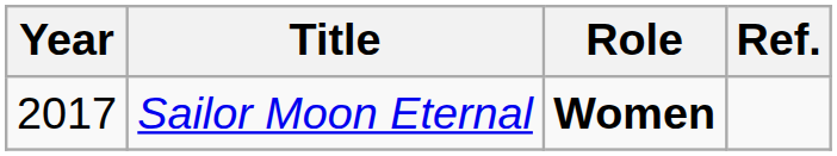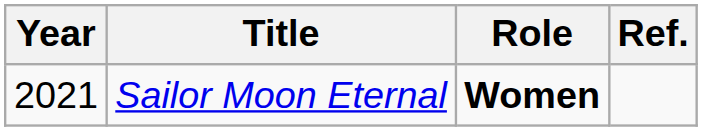Sailor Moon Eternal | Year: 2017 -> 2021
